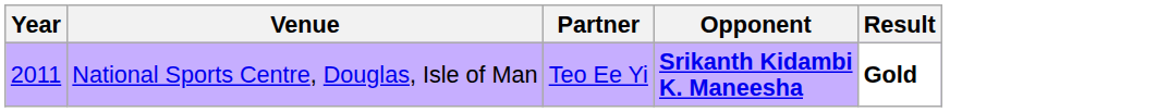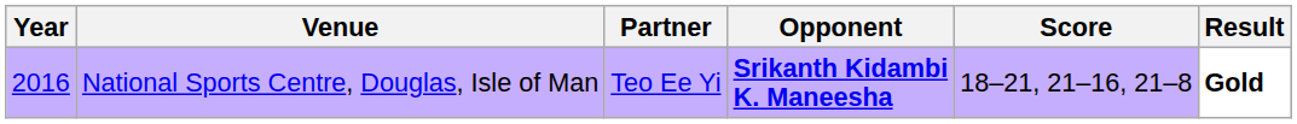+ column: Score | 18–21, 21–16, 21–8
National Sports Centre, Douglas, Isle of Man | Year: 2011 -> 2016
